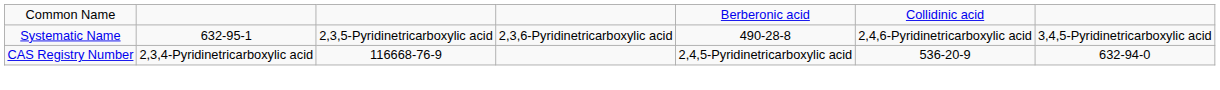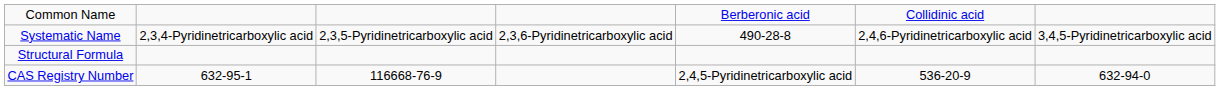Systematic Name | column 2: 632-95-1 -> 2,3,4-Pyridinetricarboxylic acid
+ row: Structural Formula
CAS Registry Number | column 2: 2,3,4-Pyridinetricarboxylic acid -> 632-95-1
